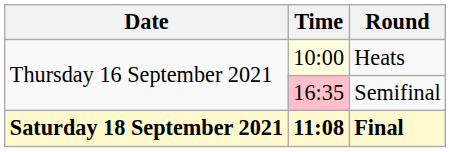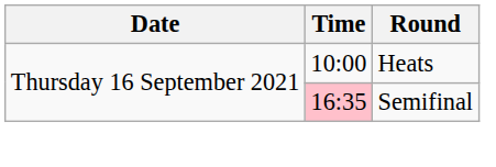Heats | Time: lightyellow background -> no background
- row: Saturday 18 September 2021 | 11:08 | Final
